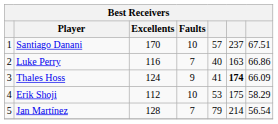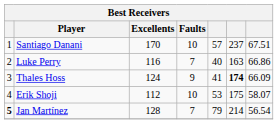Erik Shoji | column 7: 58.29 -> 58.07
Jan Martínez | column 1: normal -> bold
